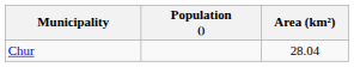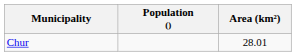Chur | Area (km²): 28.04 -> 28.01
